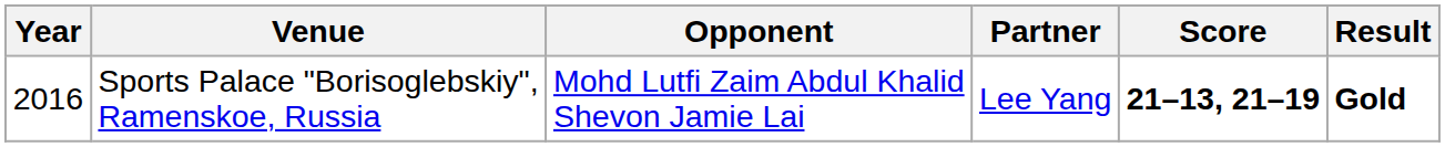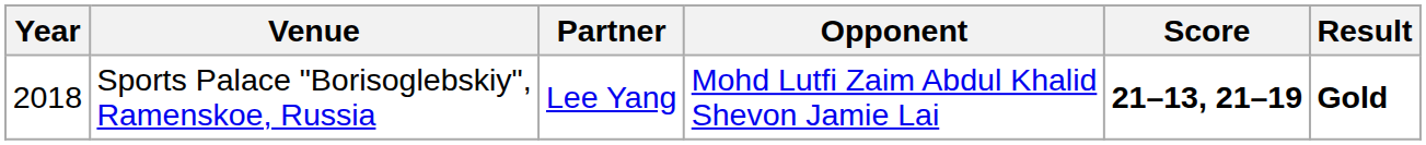columns swapped: Partner <-> Opponent
Sports Palace "Borisoglebskiy", Ramenskoe, Russia | Year: 2016 -> 2018
